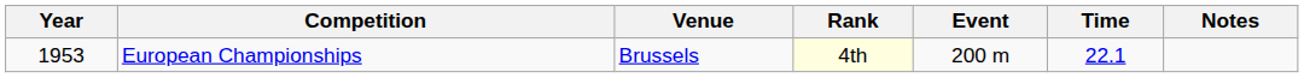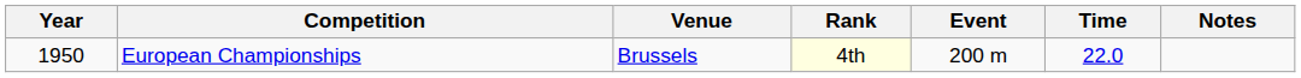European Championships | Year: 1953 -> 1950
European Championships | Time: 22.1 -> 22.0
